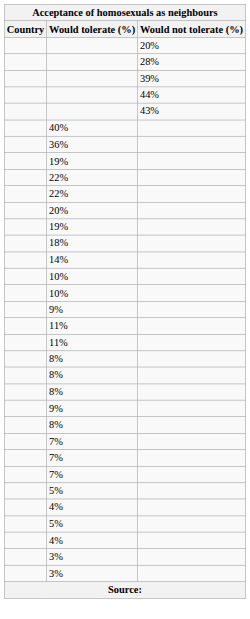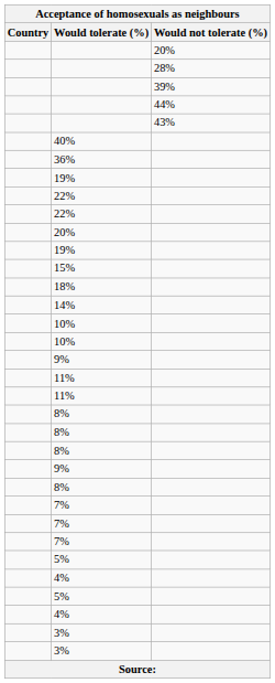+ row: 15%
